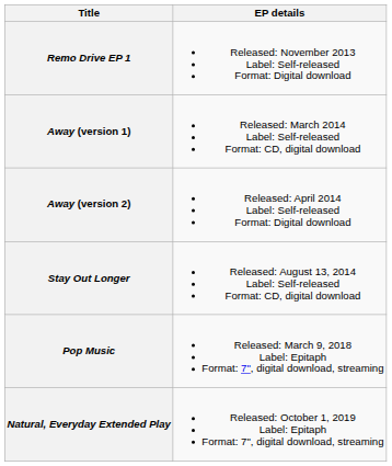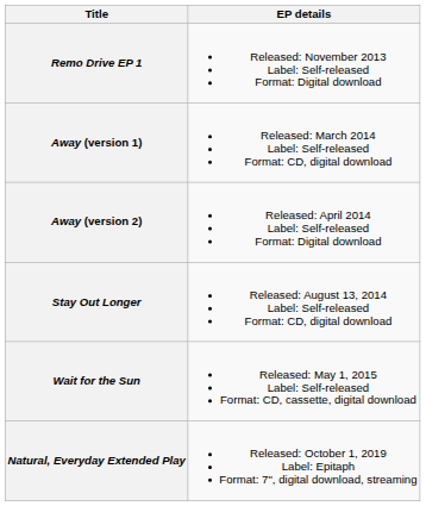+ row: Wait for the Sun | Released: May 1, 2015 Label: Self-released Format: CD, cassette, digital download
- row: Pop Music | Released: March 9, 2018 Label: Epitaph Format: 7", digital download, streaming
